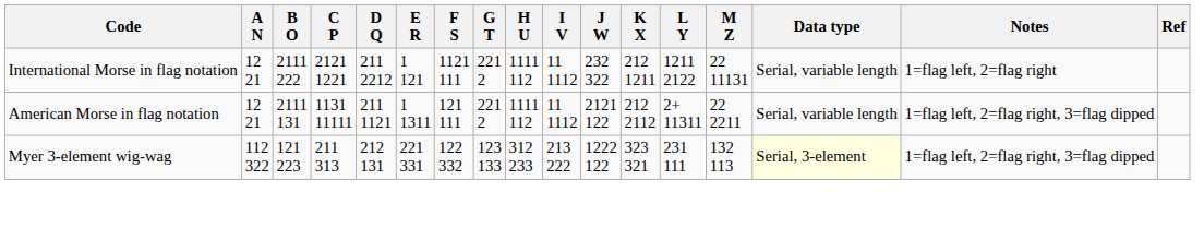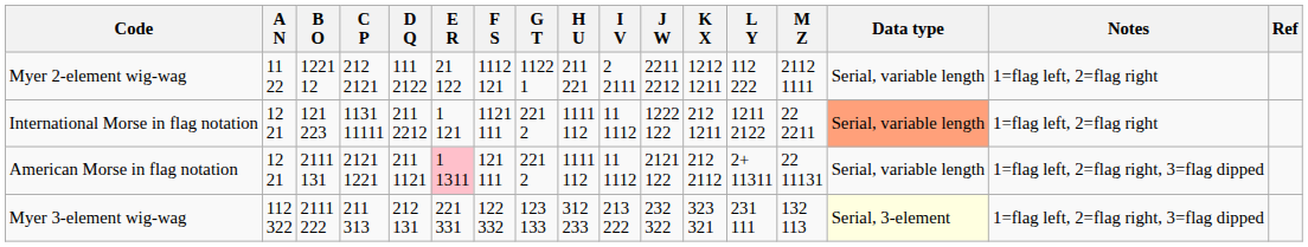+ row: Myer 2-element wig-wag | 11 22 | 1221 12 | 212 2121 | 111 2122 | 21 122 | 1112 121 | 1122 1 | 211 221 | 2 2111 | 2211 2212 | 1212 1211 | 112 222 | 2112 1111 | Serial, variable length | 1=flag left, 2=flag right
International Morse in flag notation | B O: 2111 222 -> 121 223
International Morse in flag notation | C P: 2121 1221 -> 1131 11111
International Morse in flag notation | J W: 232 322 -> 1222 122
International Morse in flag notation | M Z: 22 11131 -> 22 2211
International Morse in flag notation | Data type: no background -> lightsalmon background
American Morse in flag notation | C P: 1131 11111 -> 2121 1221
American Morse in flag notation | E R: no background -> pink background
American Morse in flag notation | M Z: 22 2211 -> 22 11131
Myer 3-element wig-wag | B O: 121 223 -> 2111 222
Myer 3-element wig-wag | J W: 1222 122 -> 232 322
